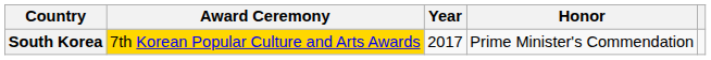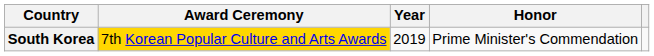South Korea | Year: 2017 -> 2019
